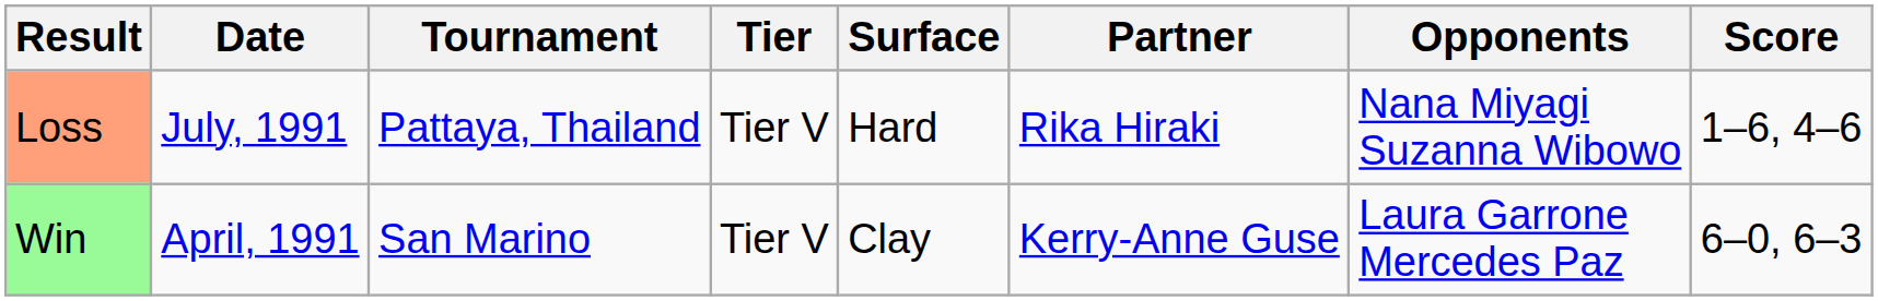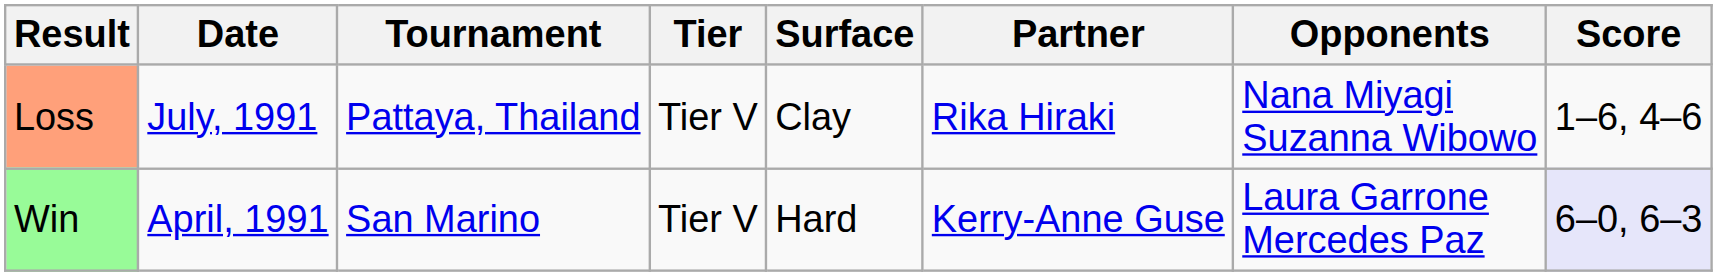Loss | Surface: Hard -> Clay
Win | Surface: Clay -> Hard
Win | Score: no background -> lavender background
